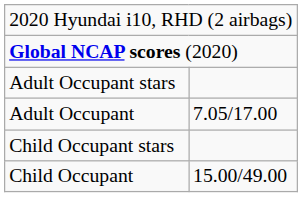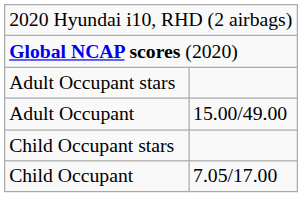Adult Occupant | column 2: 7.05/17.00 -> 15.00/49.00
Child Occupant | column 2: 15.00/49.00 -> 7.05/17.00
